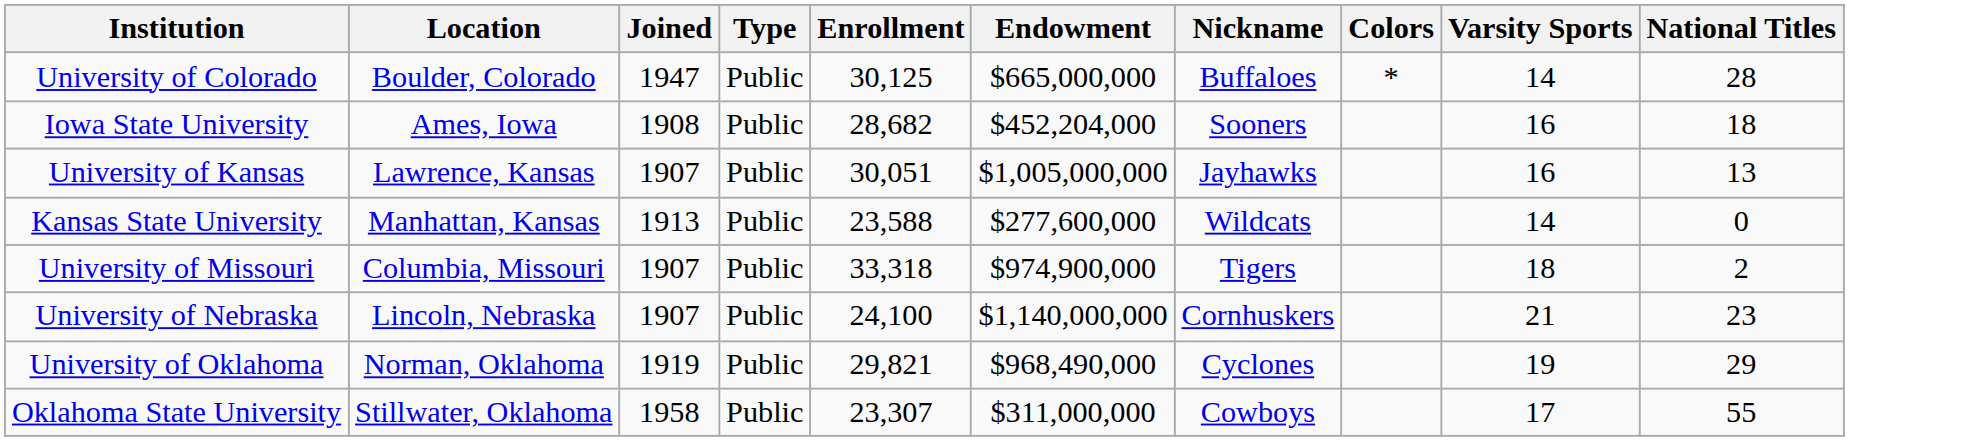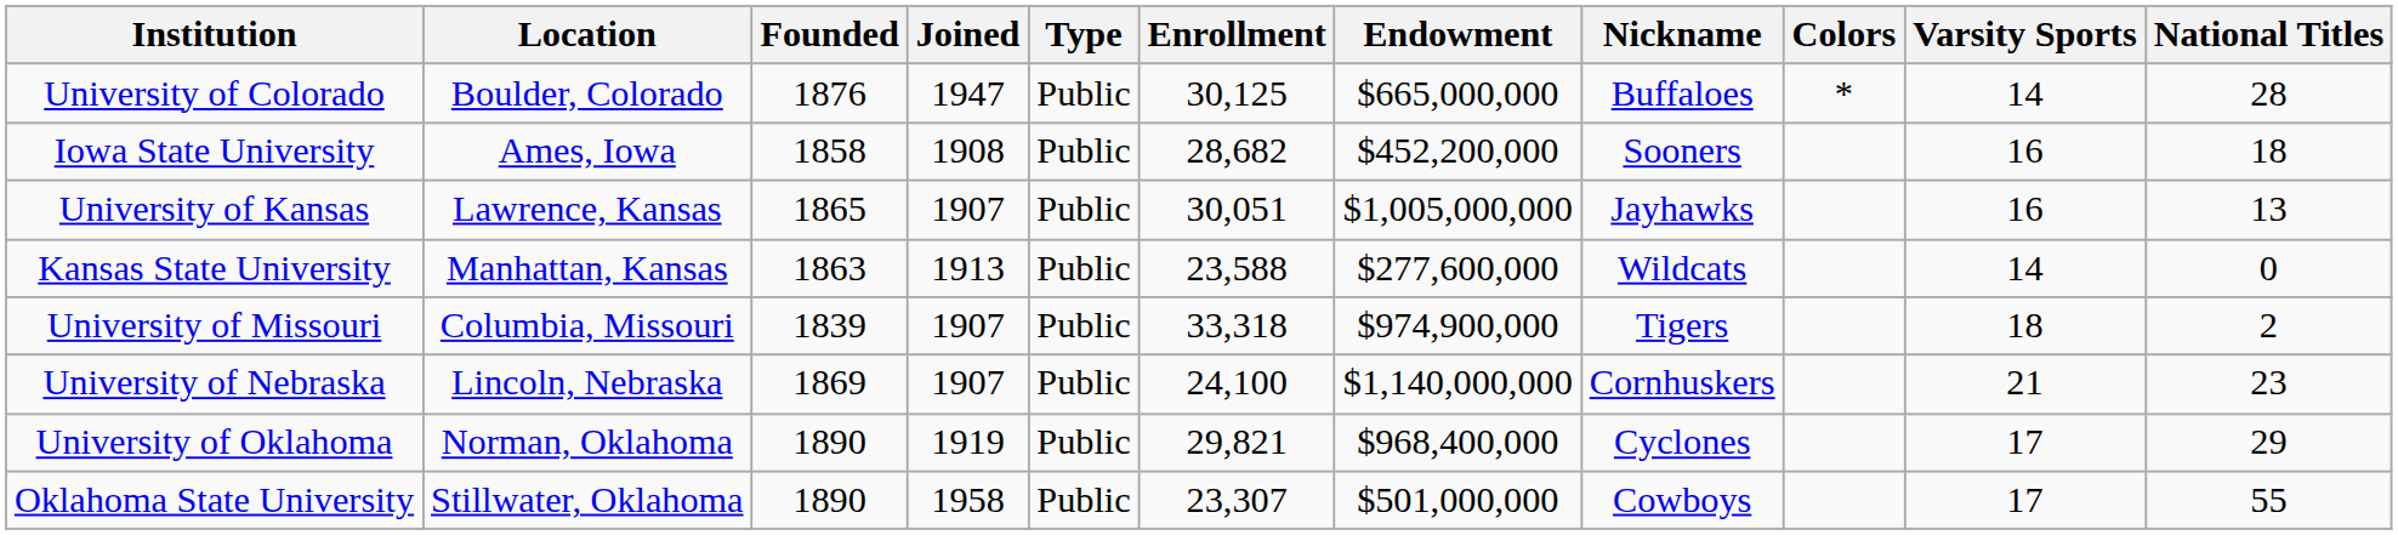+ column: Founded | 1876 | 1858 | 1865 | 1863 | 1839 | 1869 | 1890 | 1890
Iowa State University | Endowment: $452,204,000 -> $452,200,000
University of Oklahoma | Endowment: $968,490,000 -> $968,400,000
University of Oklahoma | Varsity Sports: 19 -> 17
Oklahoma State University | Endowment: $311,000,000 -> $501,000,000
